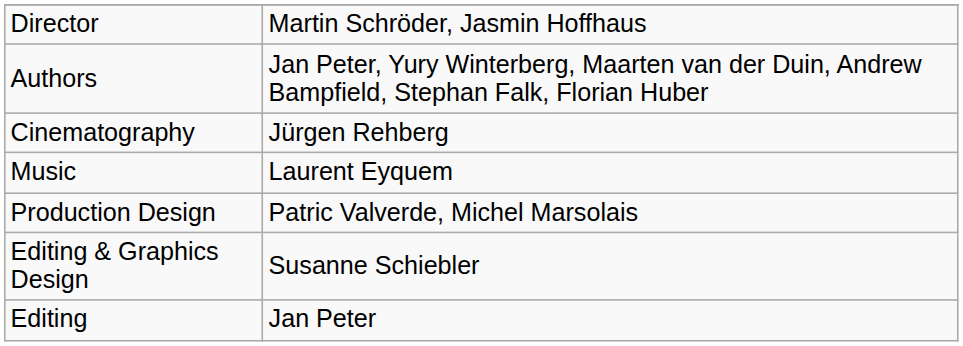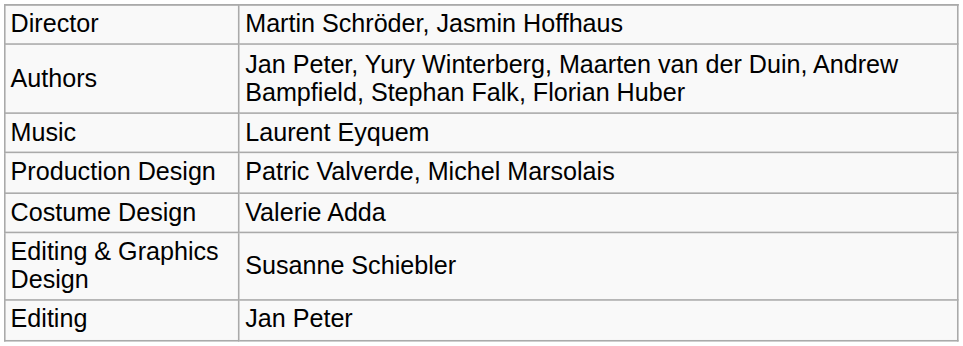- row: Cinematography | Jürgen Rehberg
+ row: Costume Design | Valerie Adda
